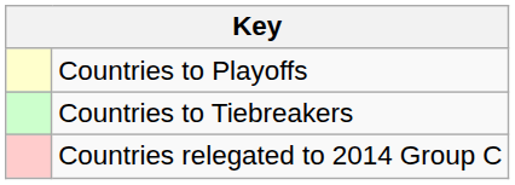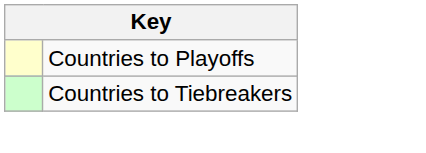- row: Countries relegated to 2014 Group C
